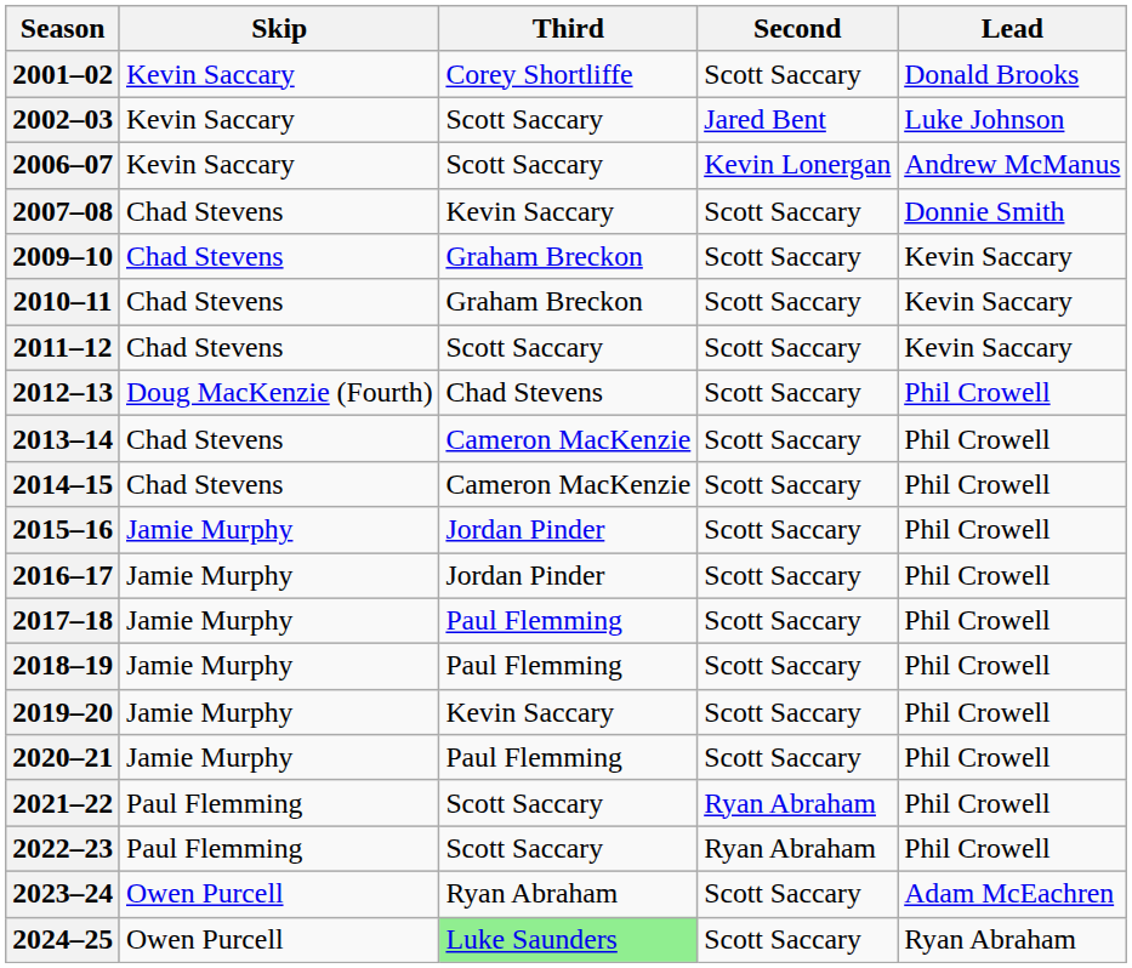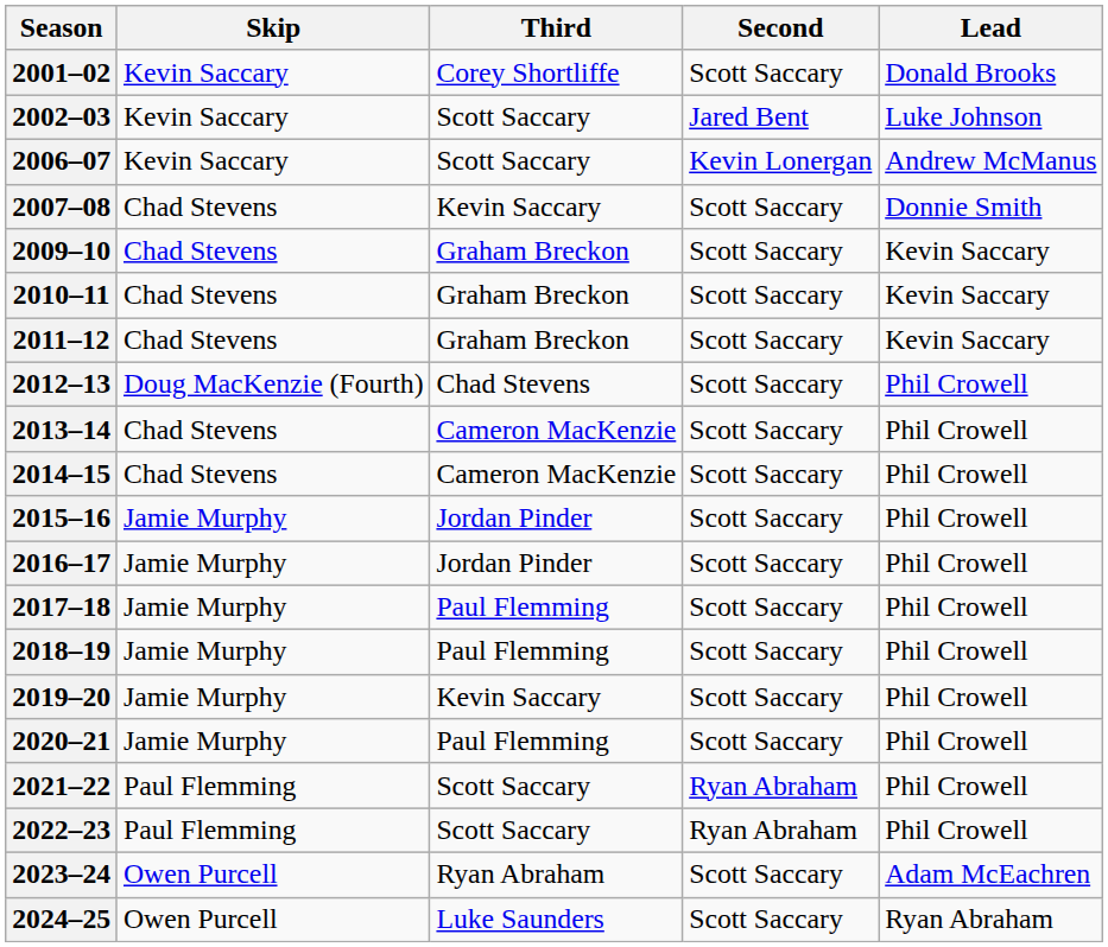2011–12 | Third: Scott Saccary -> Graham Breckon
2024–25 | Third: lightgreen background -> no background
